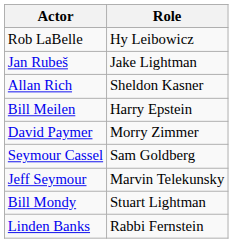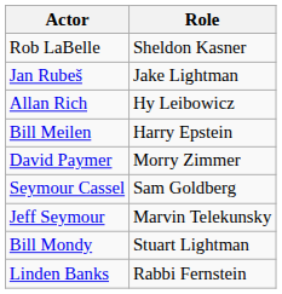Rob LaBelle | Role: Hy Leibowicz -> Sheldon Kasner
Allan Rich | Role: Sheldon Kasner -> Hy Leibowicz
